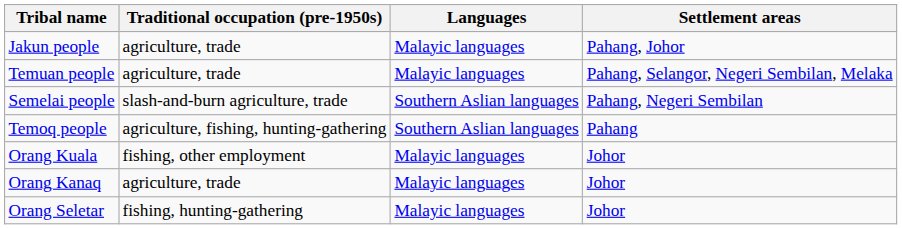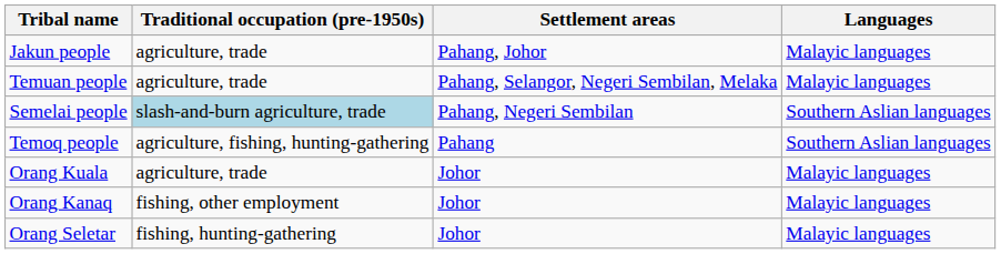columns swapped: Settlement areas <-> Languages
Semelai people | Traditional occupation (pre-1950s): no background -> lightblue background
Orang Kuala | Traditional occupation (pre-1950s): fishing, other employment -> agriculture, trade
Orang Kanaq | Traditional occupation (pre-1950s): agriculture, trade -> fishing, other employment
